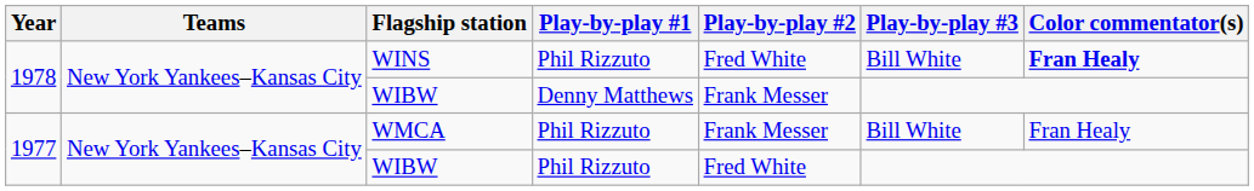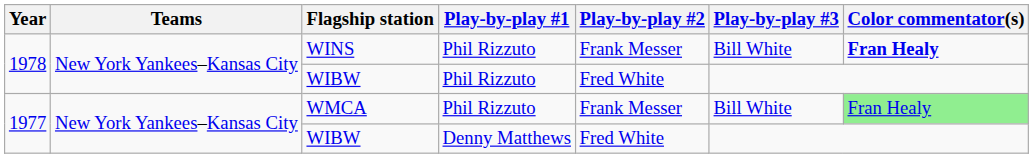WINS | Play-by-play #2: Fred White -> Frank Messer
1978 / WIBW | Play-by-play #1: Denny Matthews -> Phil Rizzuto
1978 / WIBW | Play-by-play #2: Frank Messer -> Fred White
WMCA | Color commentator(s): no background -> lightgreen background
1977 / WIBW | Play-by-play #1: Phil Rizzuto -> Denny Matthews
